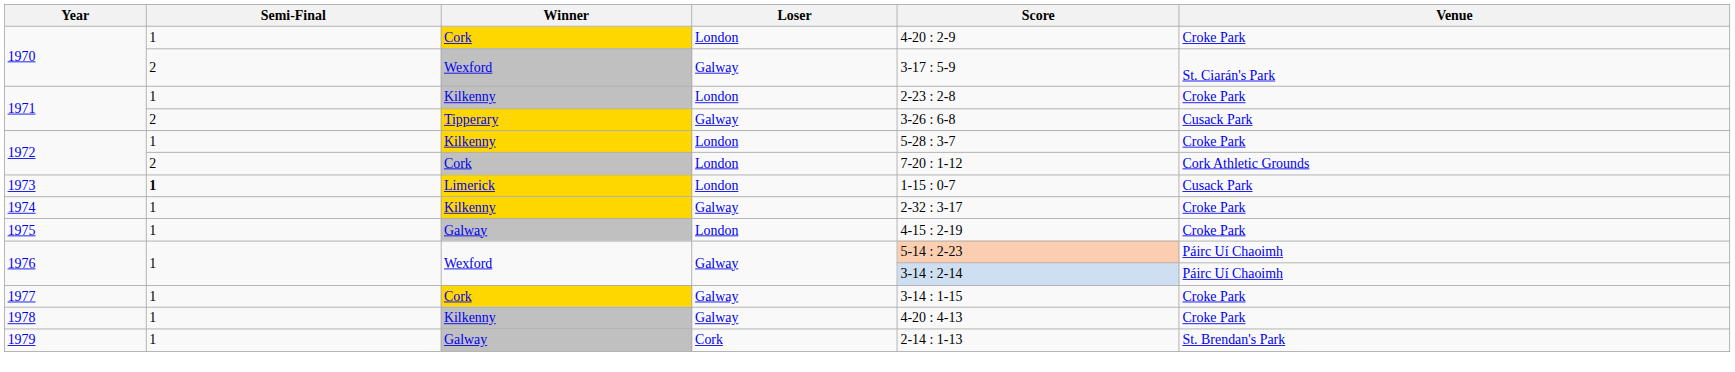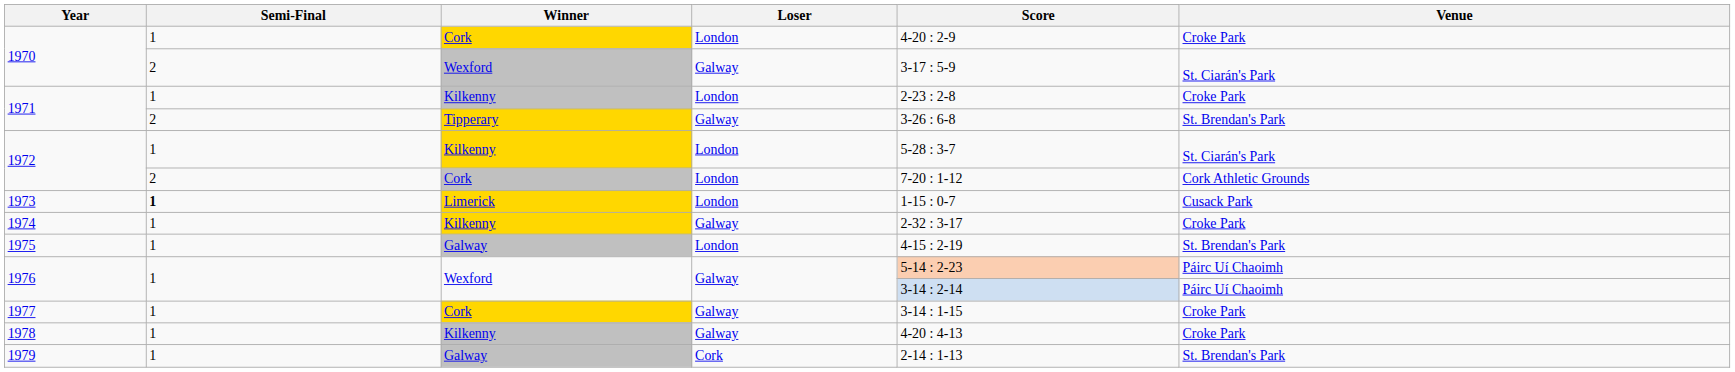1971 / Tipperary | Venue: Cusack Park -> St. Brendan's Park
1972 / Kilkenny | Venue: Croke Park -> St. Ciarán's Park
1975 | Venue: Croke Park -> St. Brendan's Park
